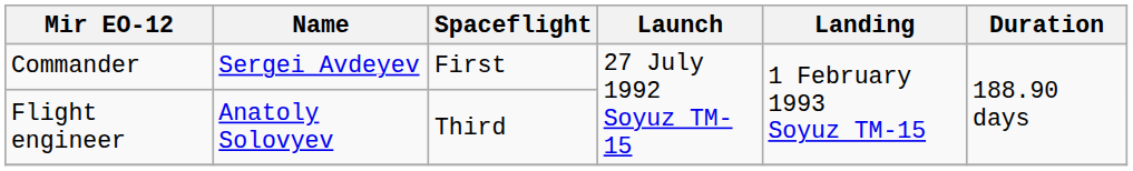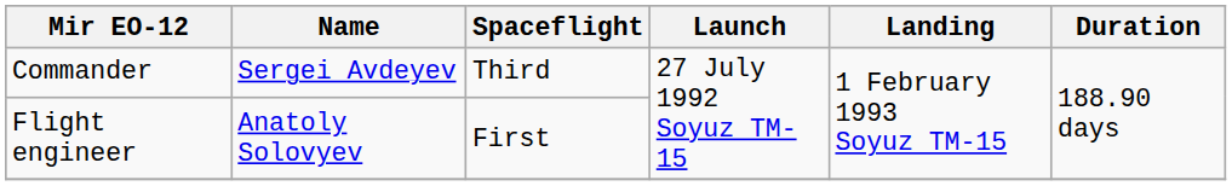Commander | Spaceflight: First -> Third
Flight engineer | Spaceflight: Third -> First
